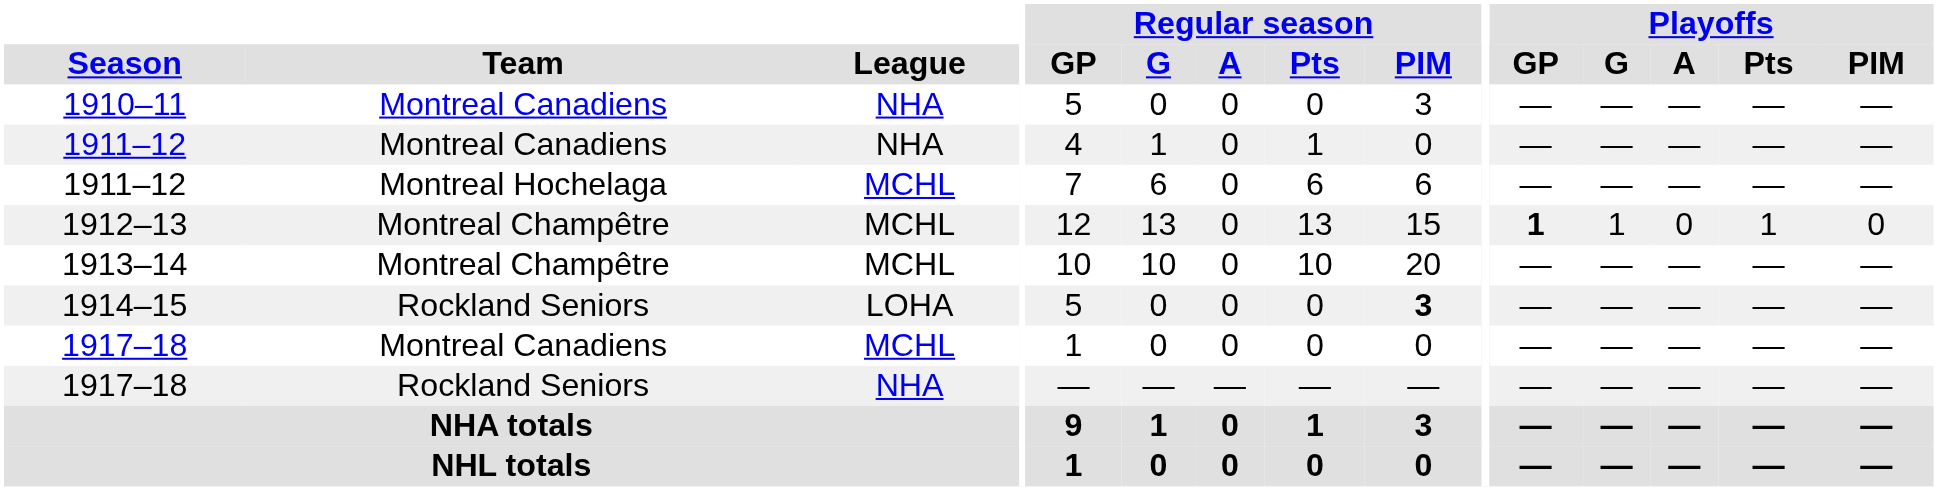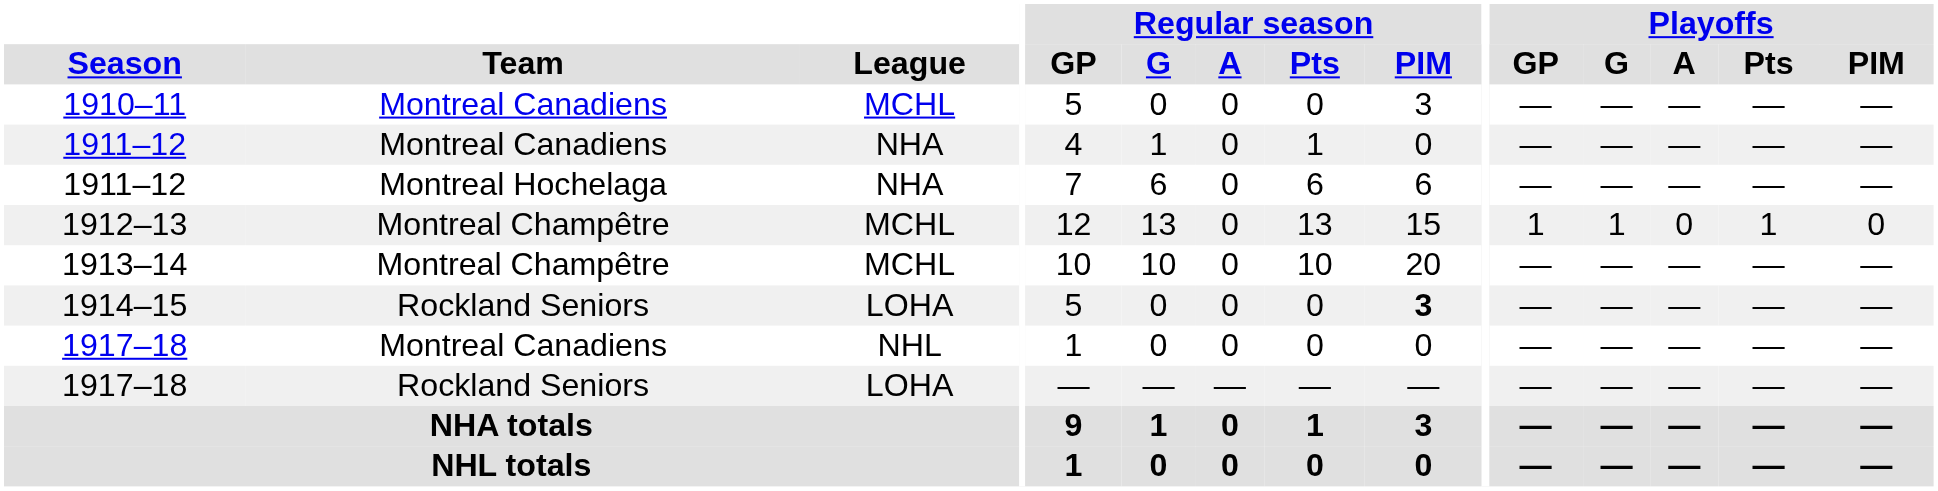1910–11 | League: NHA -> MCHL
1911–12 / Montreal Hochelaga | League: MCHL -> NHA
1912–13 | Playoffs / GP: bold -> normal
1917–18 / Montreal Canadiens | League: MCHL -> NHL
1917–18 / Rockland Seniors | League: NHA -> LOHA
